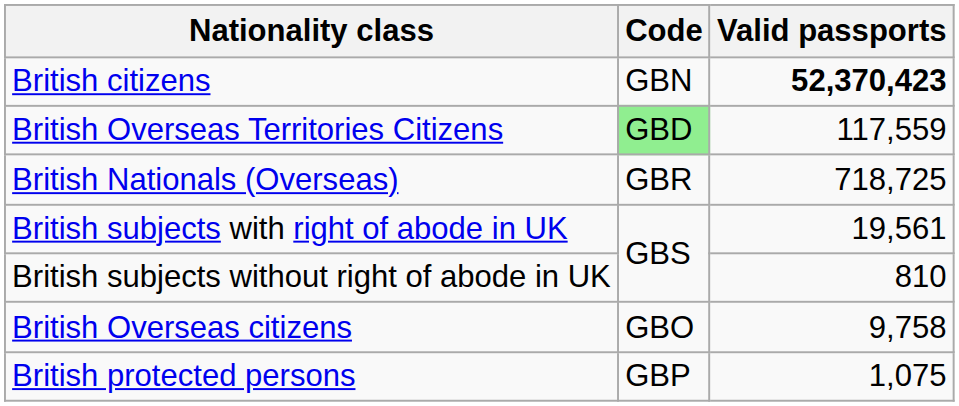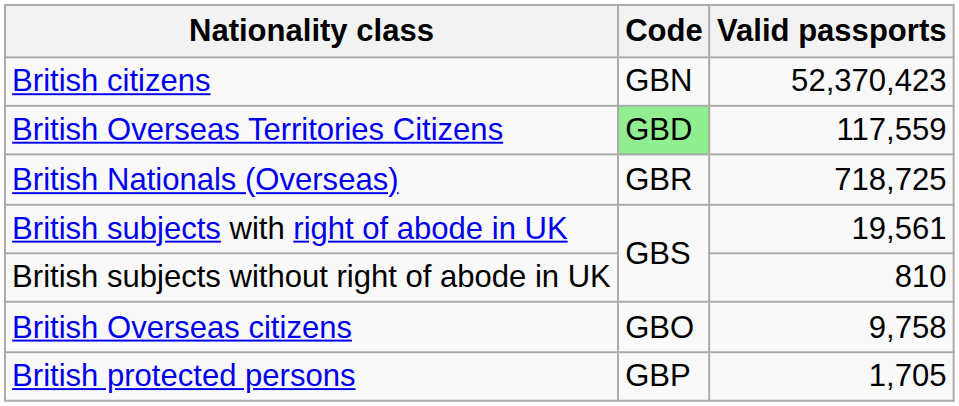British citizens | Valid passports: bold -> normal
British protected persons | Valid passports: 1,075 -> 1,705
